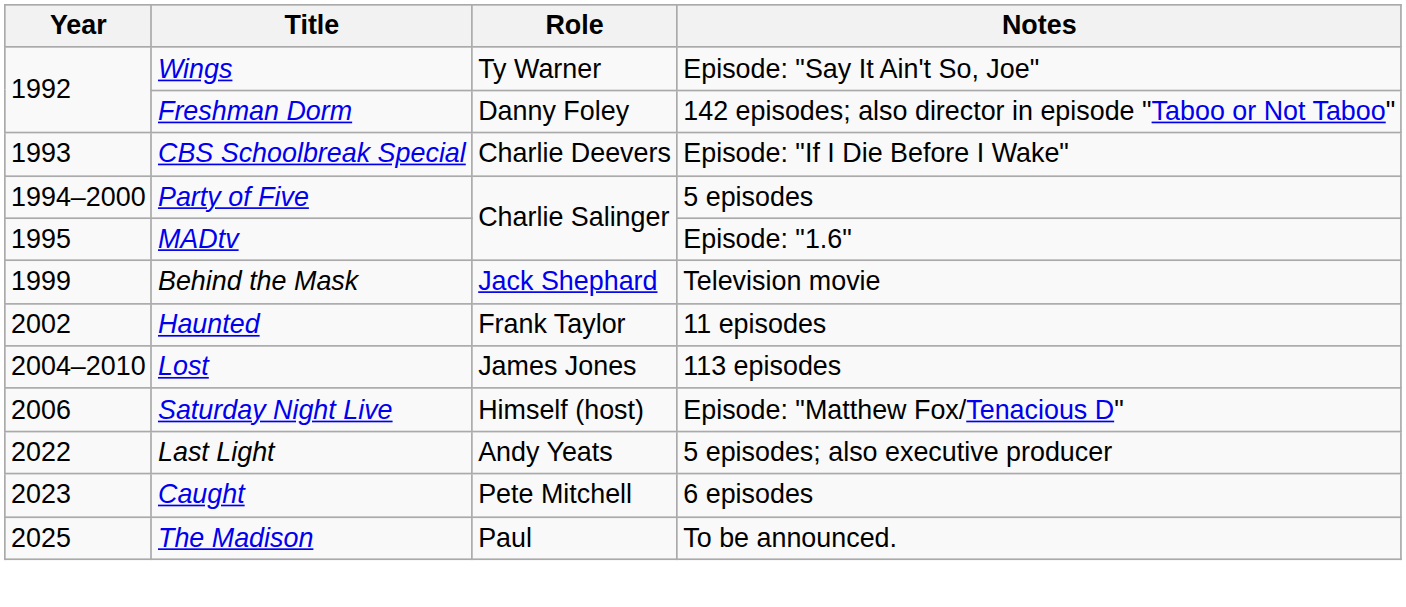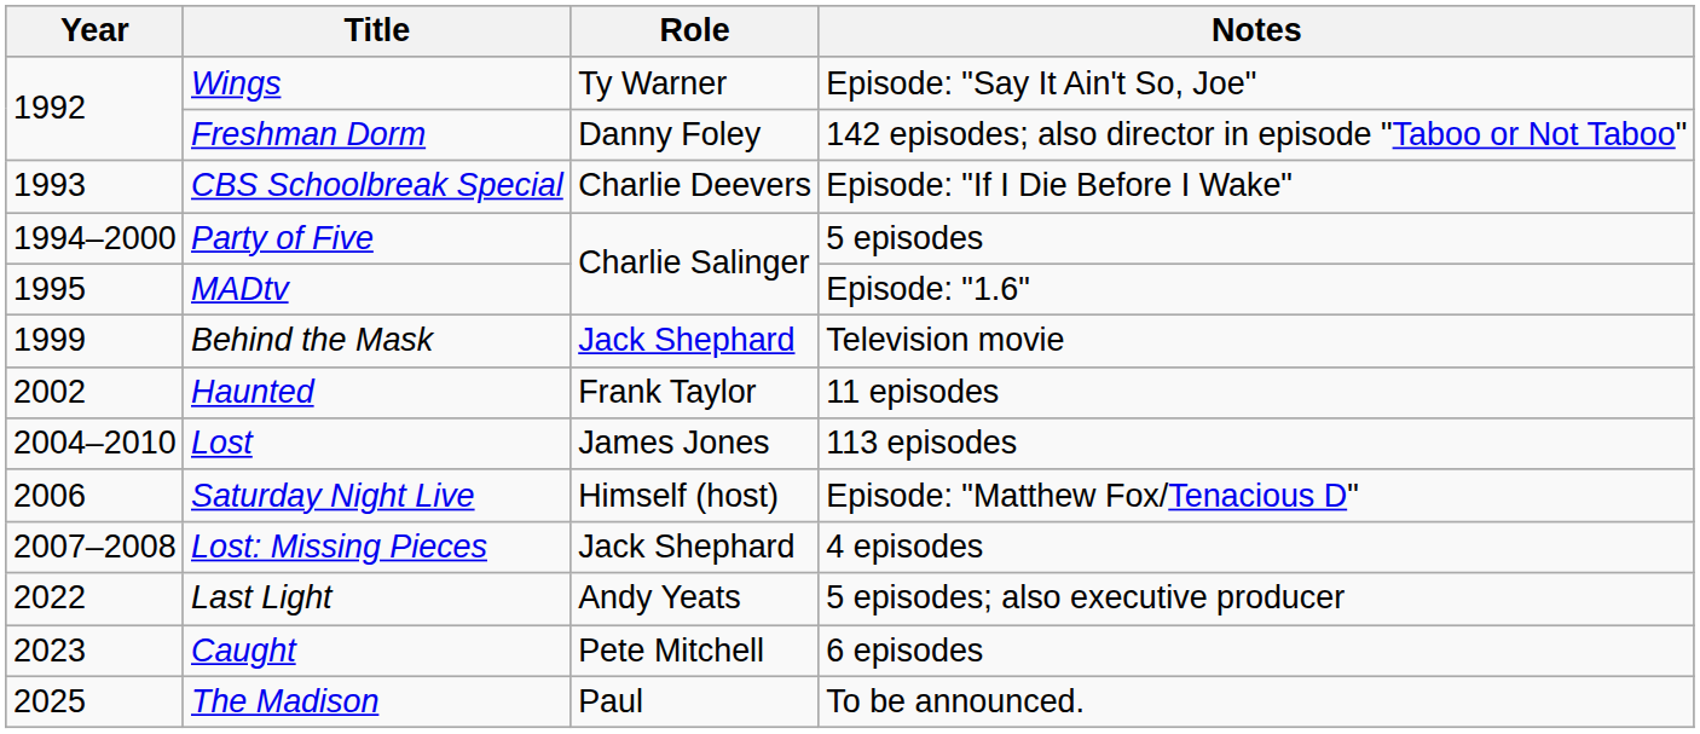+ row: 2007–2008 | Lost: Missing Pieces | Jack Shephard | 4 episodes
